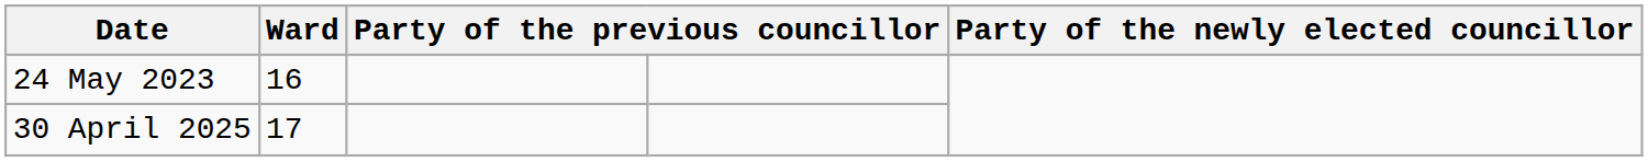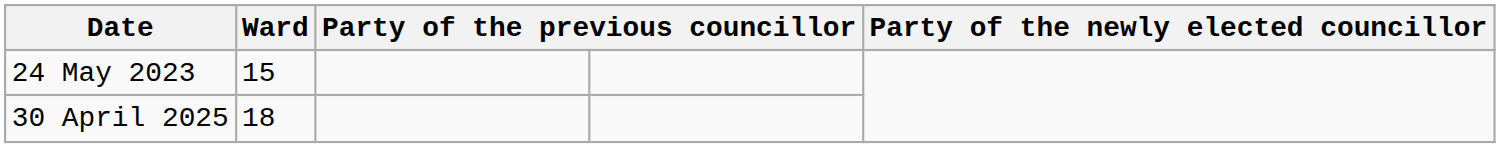24 May 2023 | Ward: 16 -> 15
30 April 2025 | Ward: 17 -> 18
